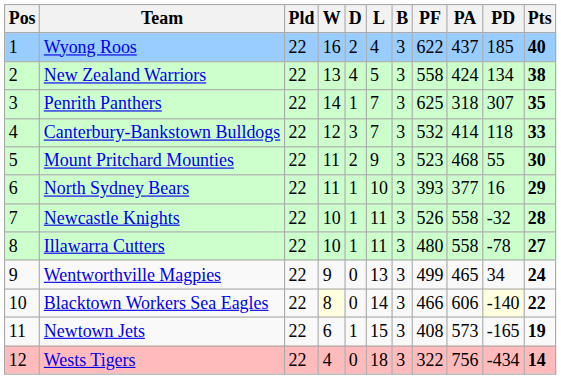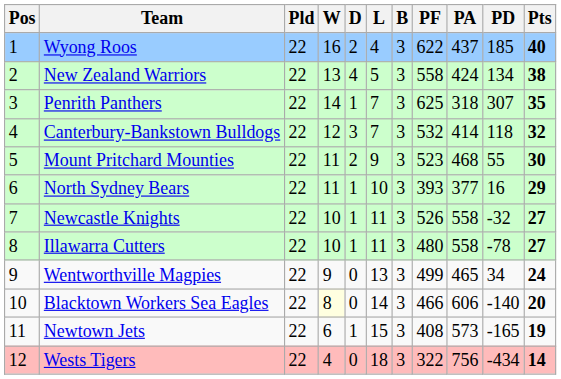Canterbury-Bankstown Bulldogs | Pts: 33 -> 32
Newcastle Knights | Pts: 28 -> 27
Blacktown Workers Sea Eagles | PD: lightyellow background -> no background
Blacktown Workers Sea Eagles | Pts: 22 -> 20
